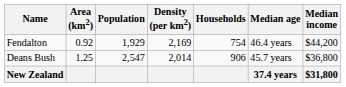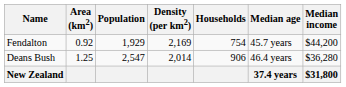Fendalton | Median age: 46.4 years -> 45.7 years
Deans Bush | Median age: 45.7 years -> 46.4 years
Deans Bush | Median income: $36,800 -> $36,280
